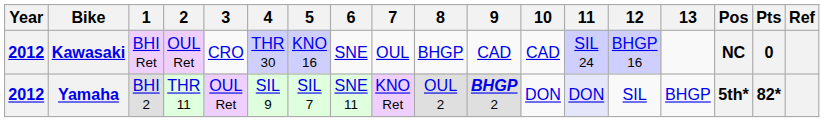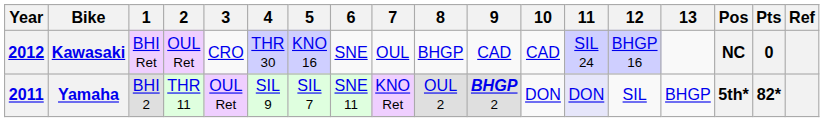Yamaha | Year: 2012 -> 2011
